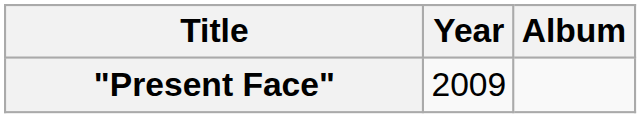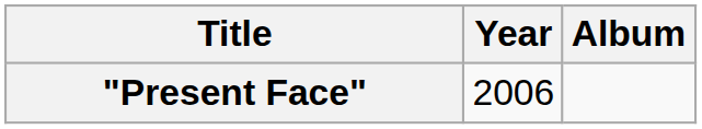"Present Face" | Year: 2009 -> 2006
